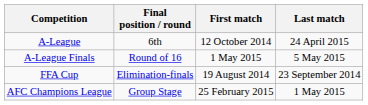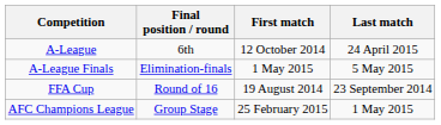A-League Finals | Final position / round: Round of 16 -> Elimination-finals
FFA Cup | Final position / round: Elimination-finals -> Round of 16
